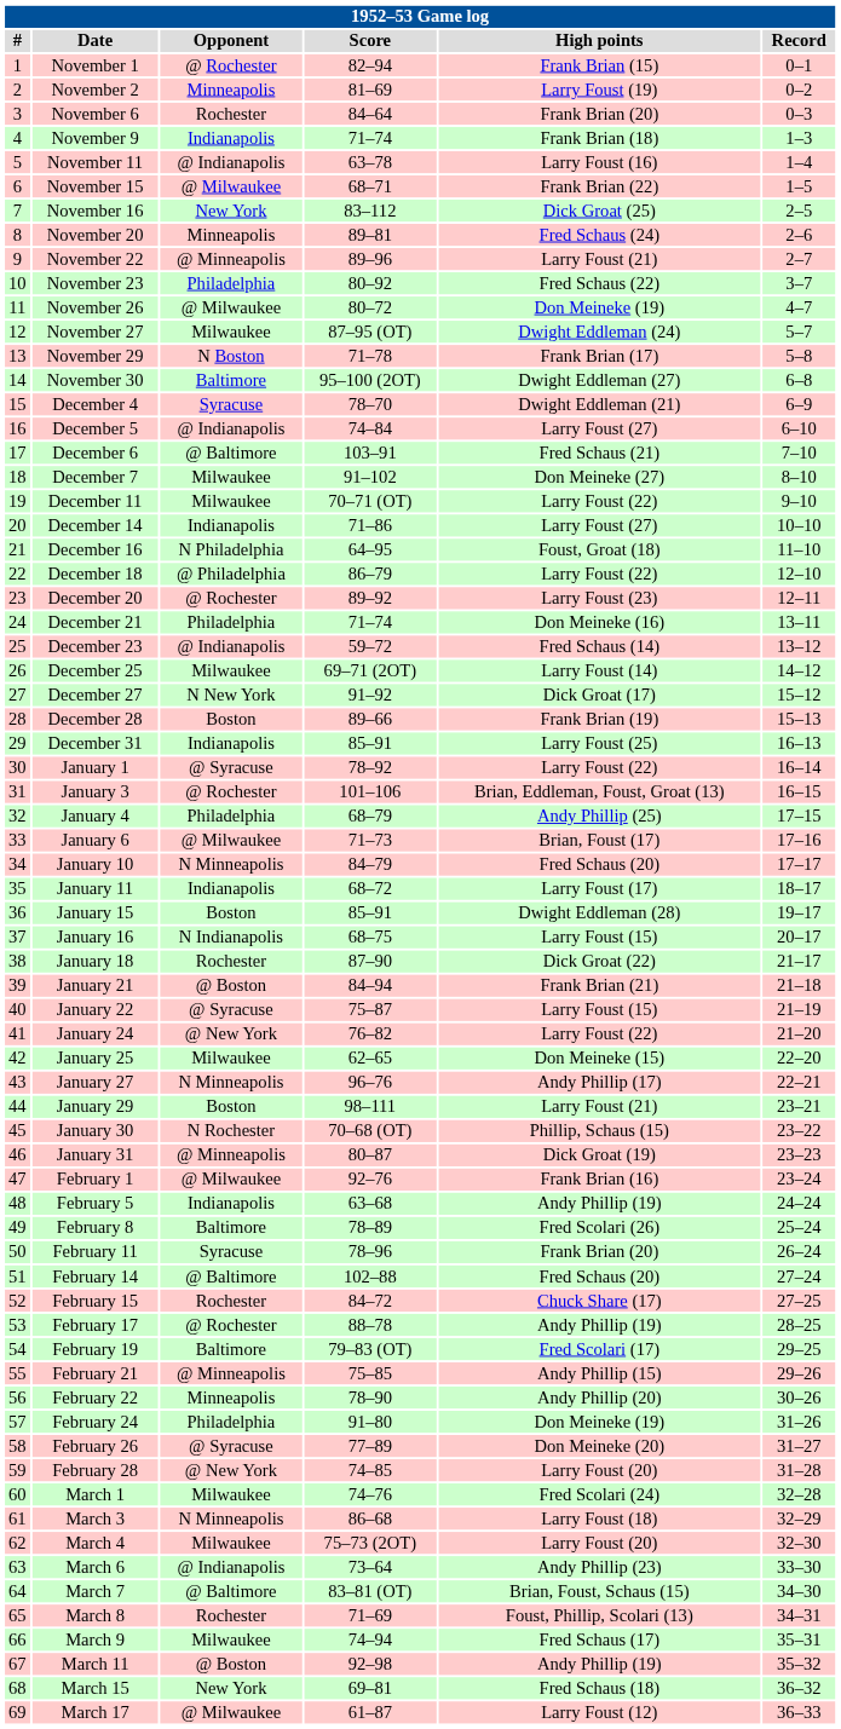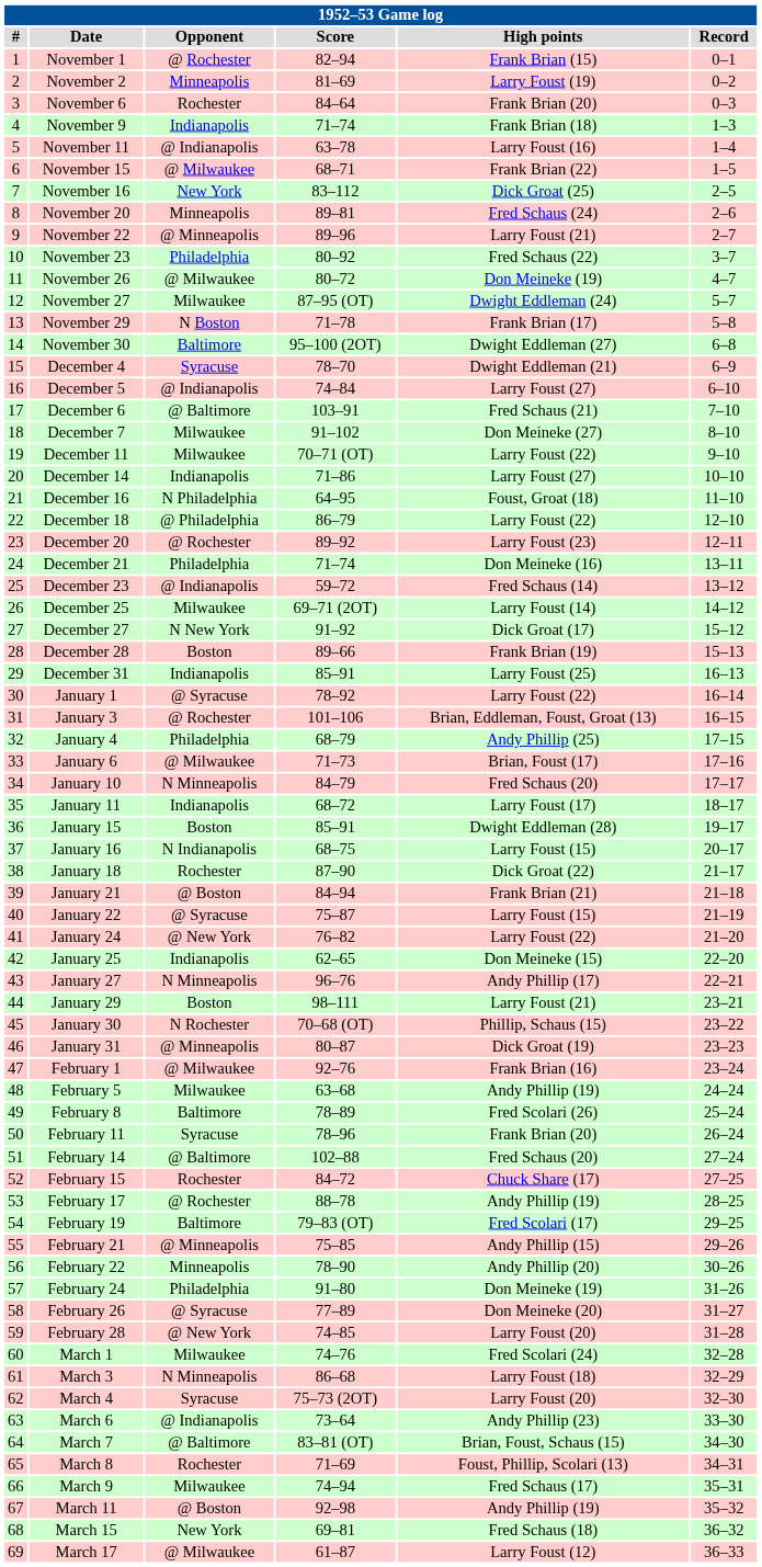January 25 | Opponent: Milwaukee -> Indianapolis
February 5 | Opponent: Indianapolis -> Milwaukee
March 4 | Opponent: Milwaukee -> Syracuse
